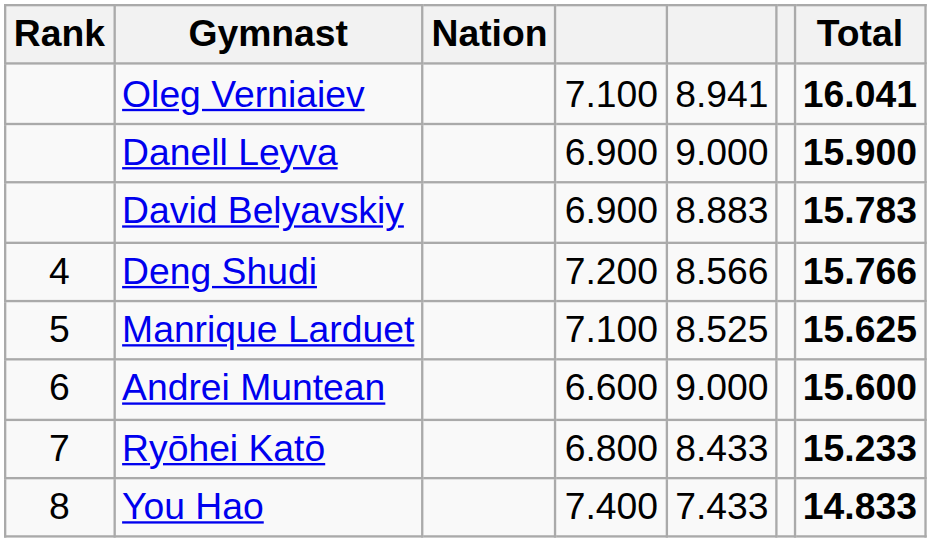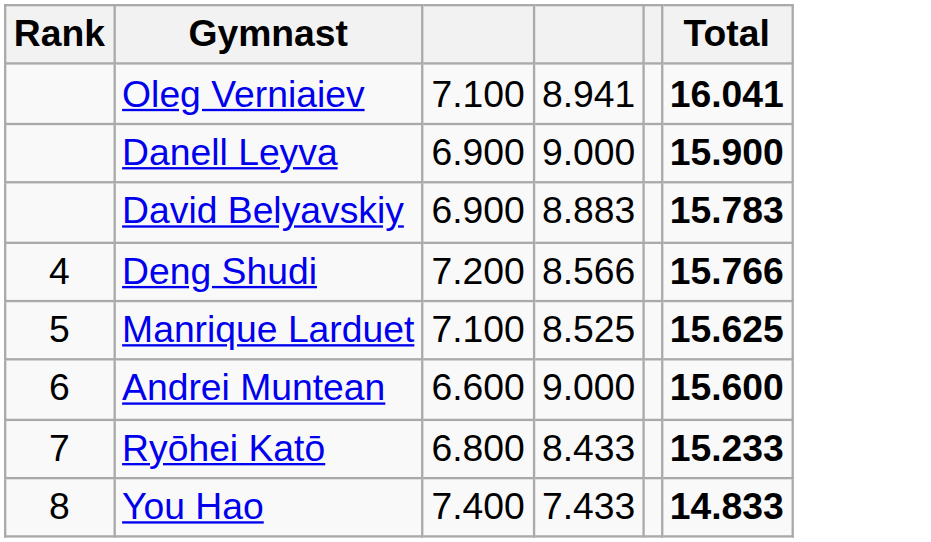- column: Nation
